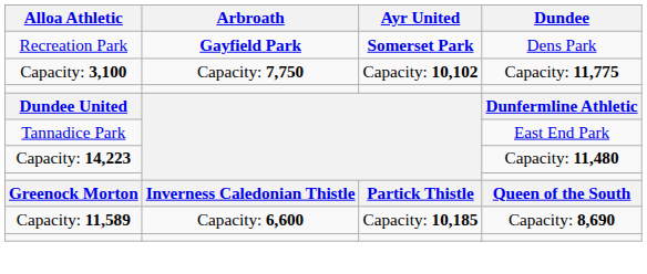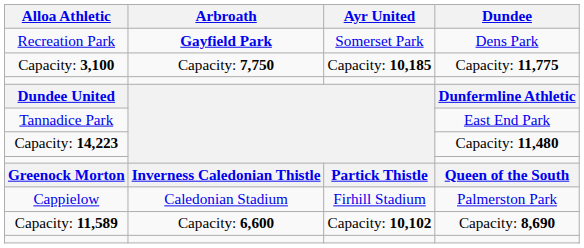Recreation Park | Ayr United: bold -> normal
Capacity: 3,100 | Ayr United: Capacity: 10,102 -> Capacity: 10,185
+ row: Cappielow | Caledonian Stadium | Firhill Stadium | Palmerston Park
Capacity: 11,589 | Ayr United: Capacity: 10,185 -> Capacity: 10,102
